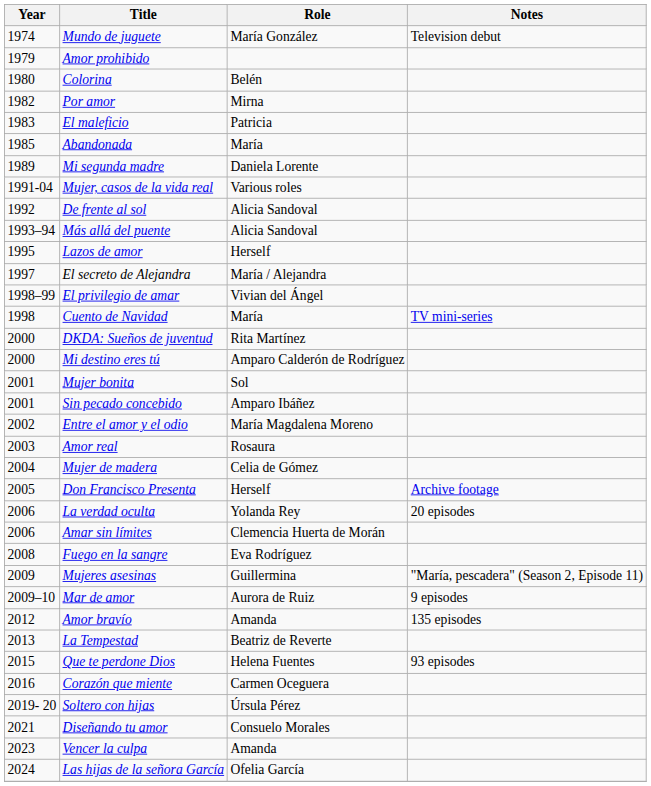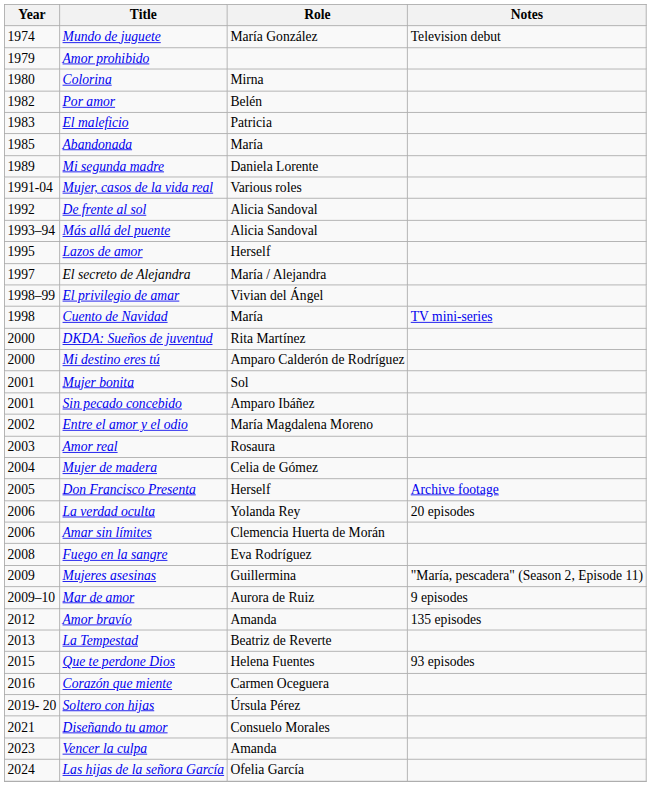Colorina | Role: Belén -> Mirna
Por amor | Role: Mirna -> Belén
